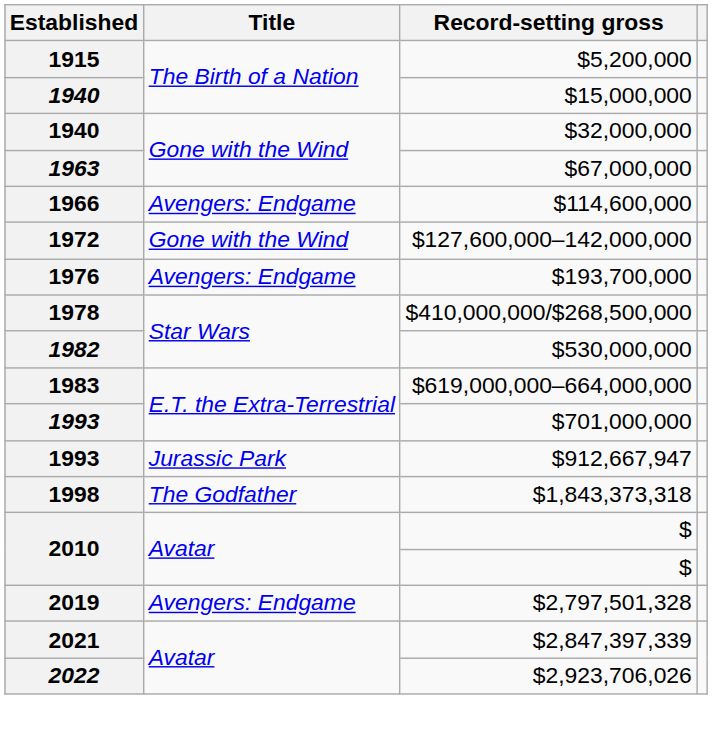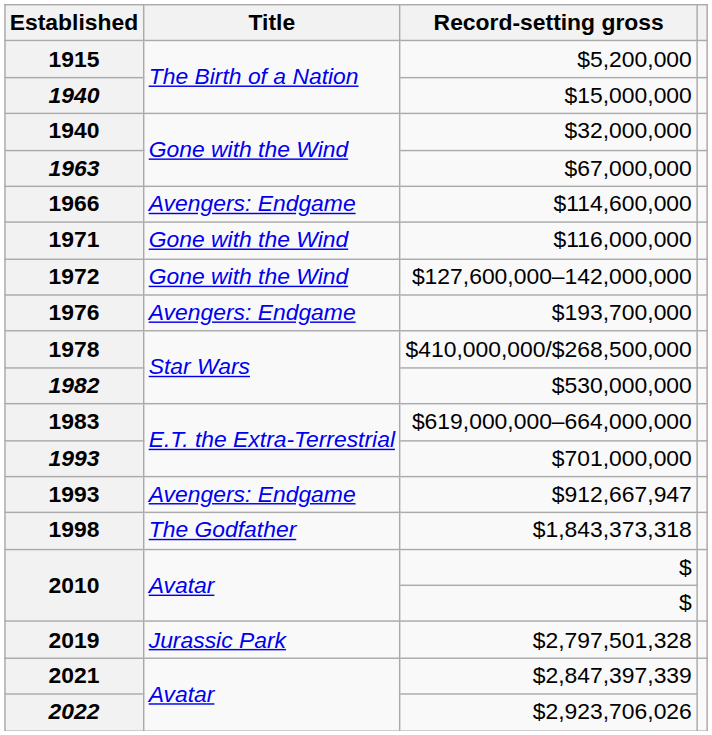+ row: 1971 | Gone with the Wind | $116,000,000
$912,667,947 | Title: Jurassic Park -> Avengers: Endgame
$2,797,501,328 | Title: Avengers: Endgame -> Jurassic Park
